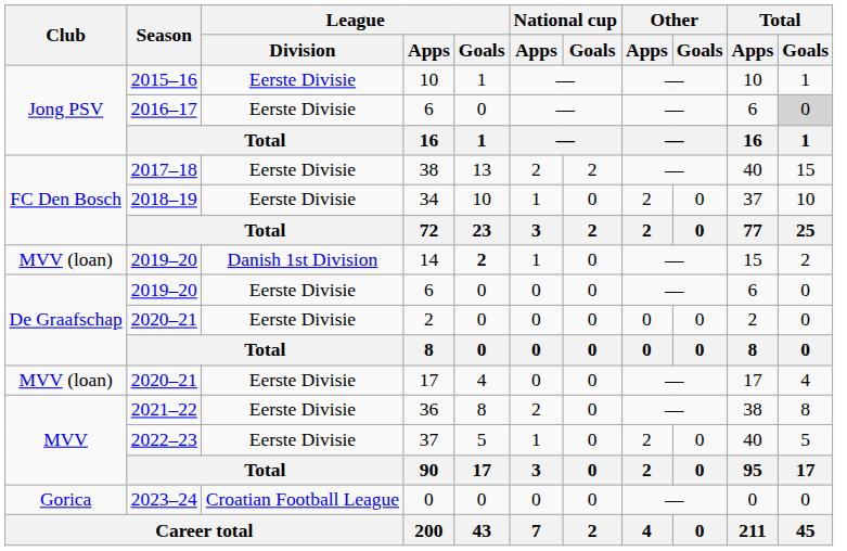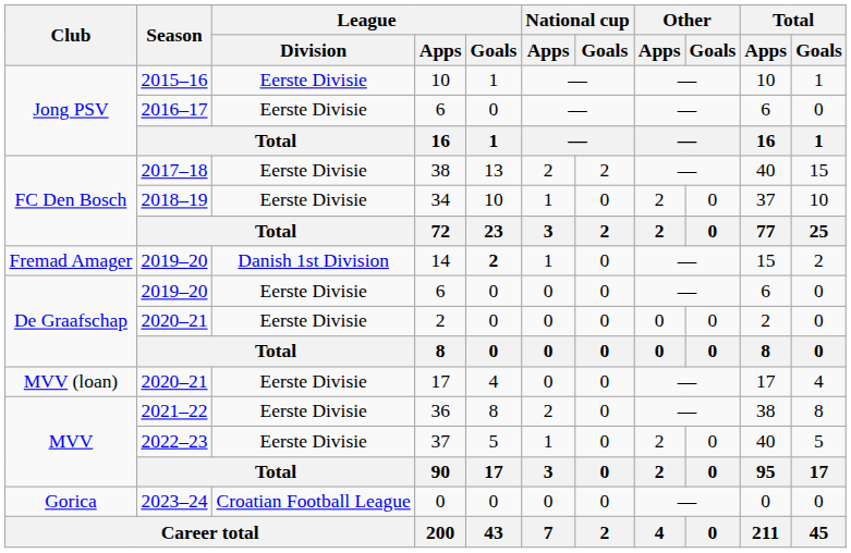2016–17 / 6 | Total / Goals: lightgrey background -> no background
14 | Club: MVV (loan) -> Fremad Amager
